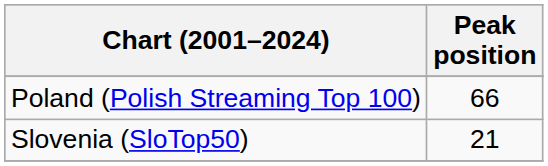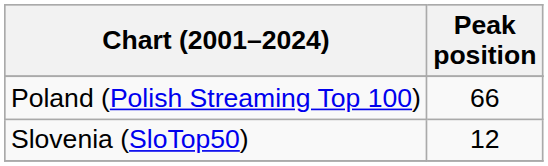Slovenia (SloTop50) | Peak position: 21 -> 12
